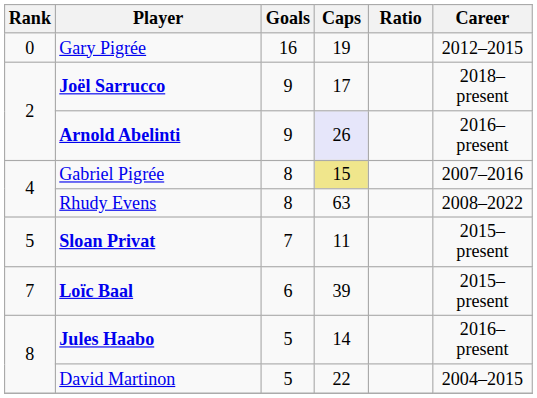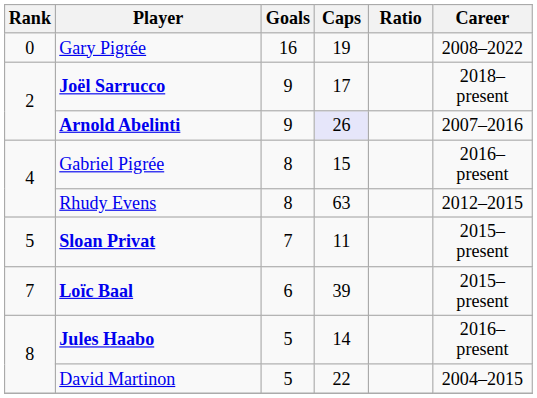Gary Pigrée | Career: 2012–2015 -> 2008–2022
Arnold Abelinti | Career: 2016–present -> 2007–2016
Gabriel Pigrée | Caps: khaki background -> no background
Gabriel Pigrée | Career: 2007–2016 -> 2016–present
Rhudy Evens | Career: 2008–2022 -> 2012–2015
